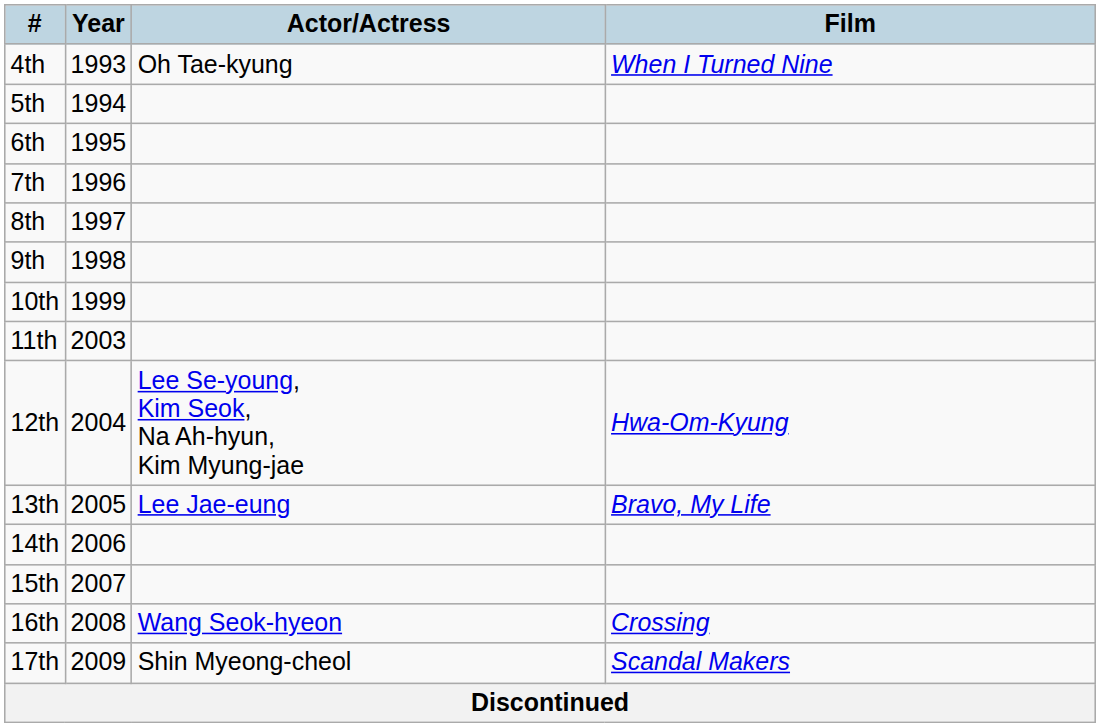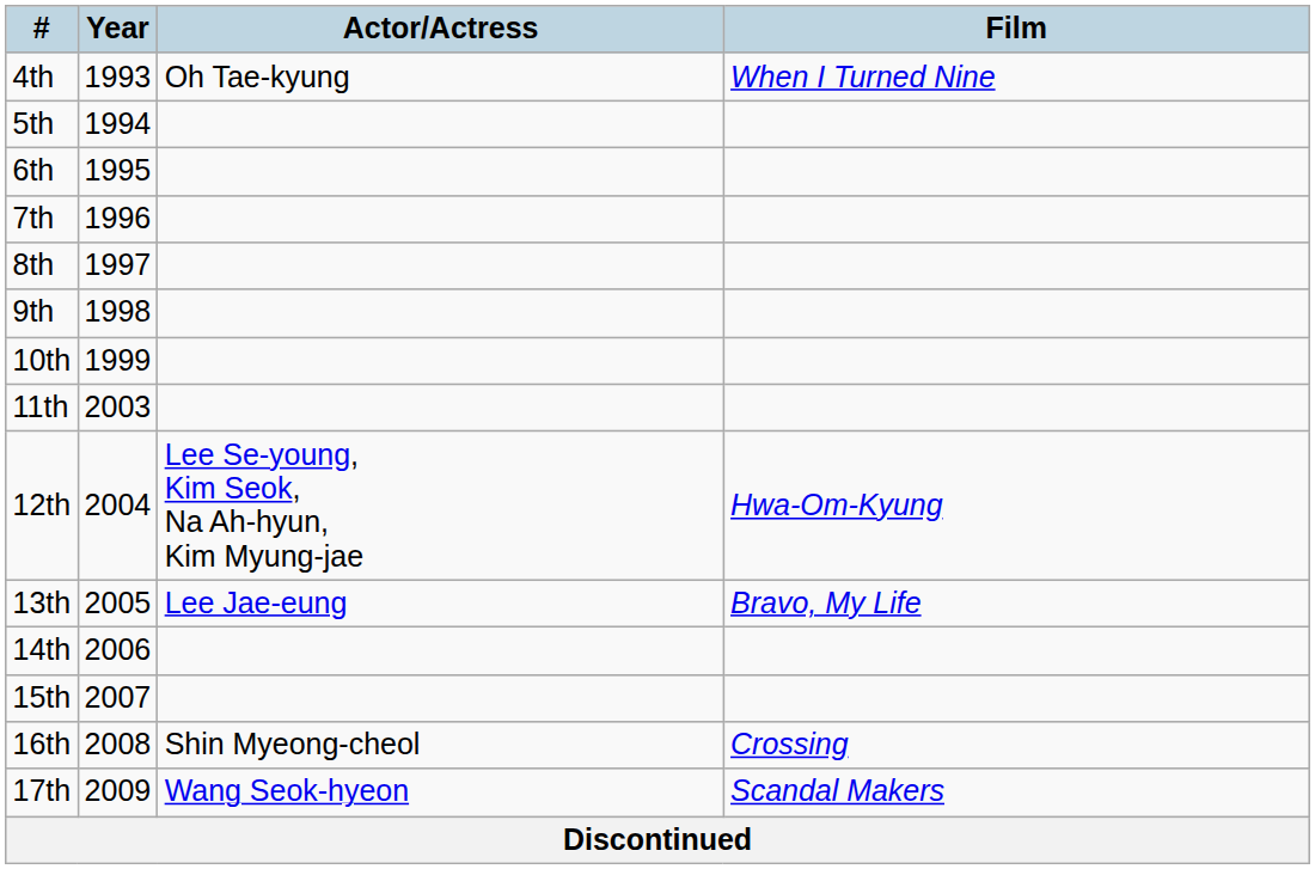16th | Actor/Actress: Wang Seok-hyeon -> Shin Myeong-cheol
17th | Actor/Actress: Shin Myeong-cheol -> Wang Seok-hyeon
